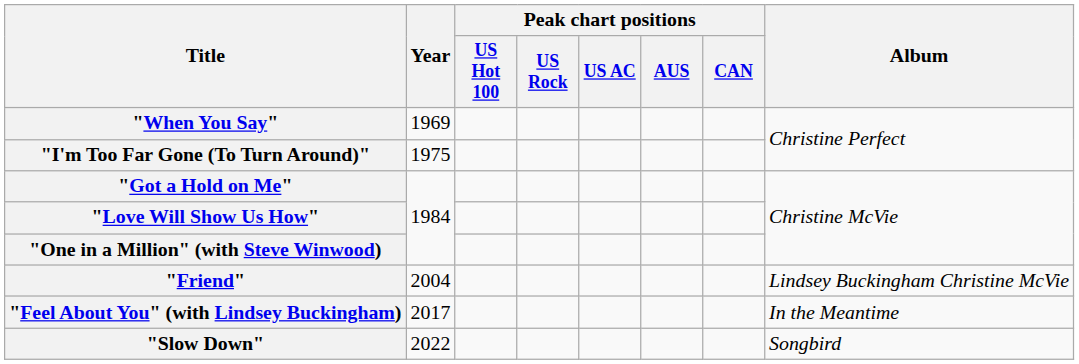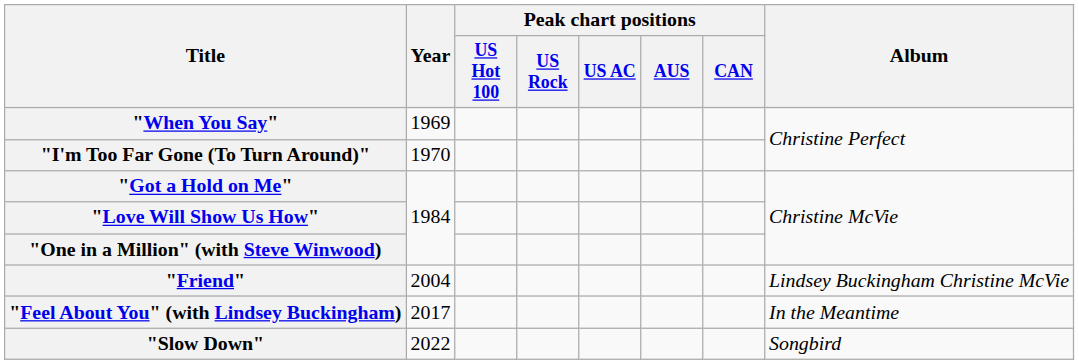"I'm Too Far Gone (To Turn Around)" | Year: 1975 -> 1970
